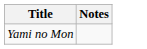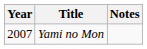+ column: Year | 2007
